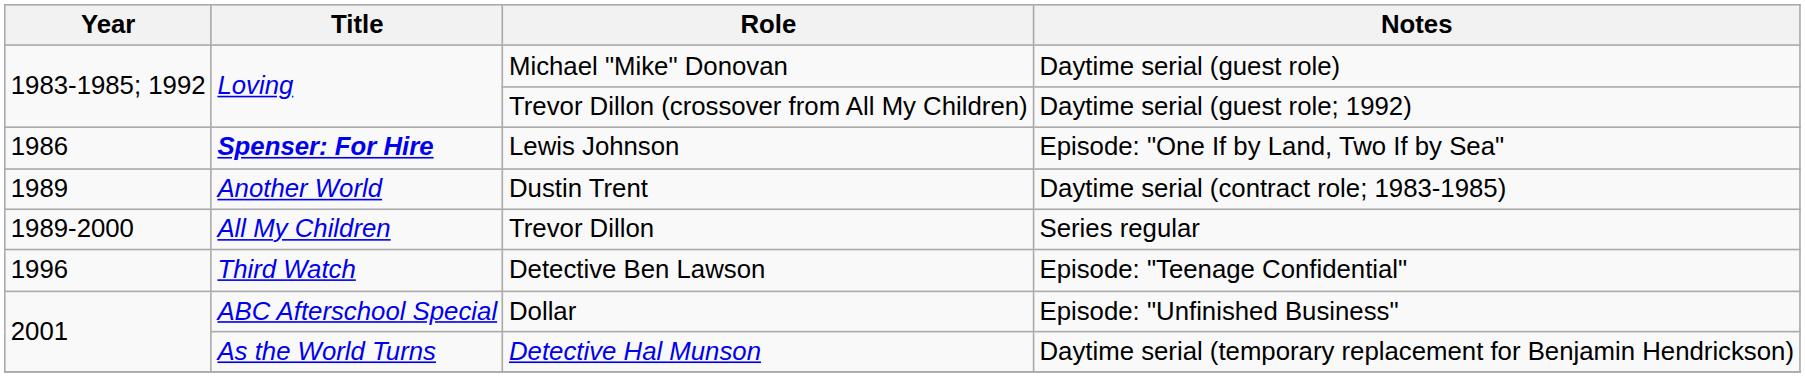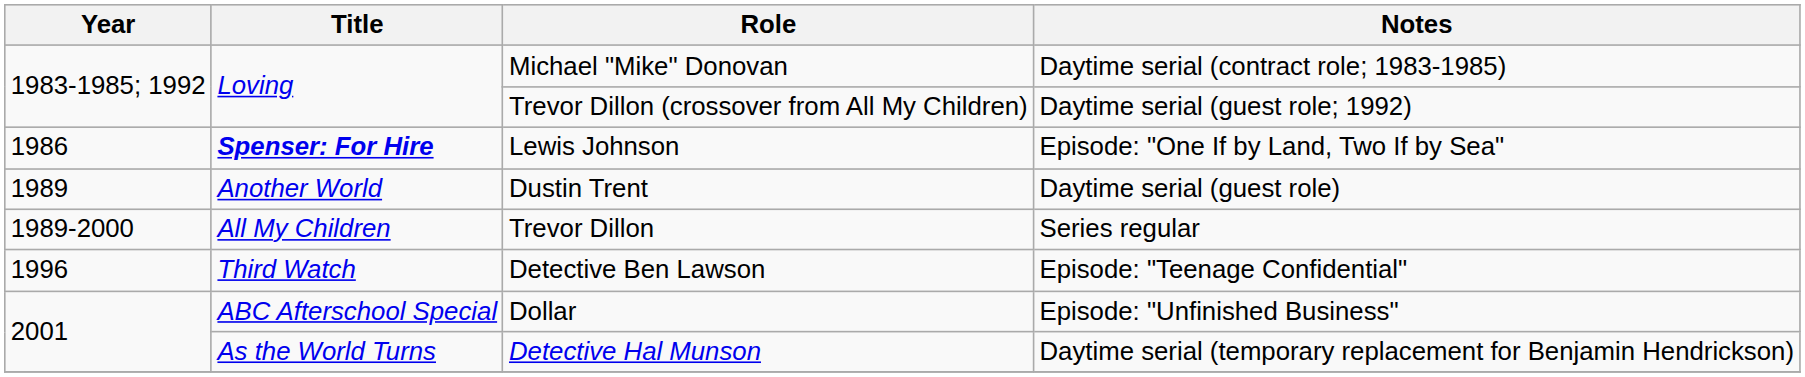Michael "Mike" Donovan | Notes: Daytime serial (guest role) -> Daytime serial (contract role; 1983-1985)
Dustin Trent | Notes: Daytime serial (contract role; 1983-1985) -> Daytime serial (guest role)
